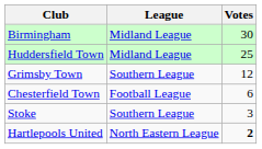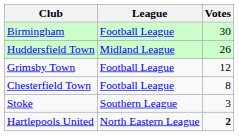Birmingham | League: Midland League -> Football League
Huddersfield Town | Votes: 25 -> 26
Grimsby Town | League: Southern League -> Football League
Chesterfield Town | Votes: 6 -> 8
